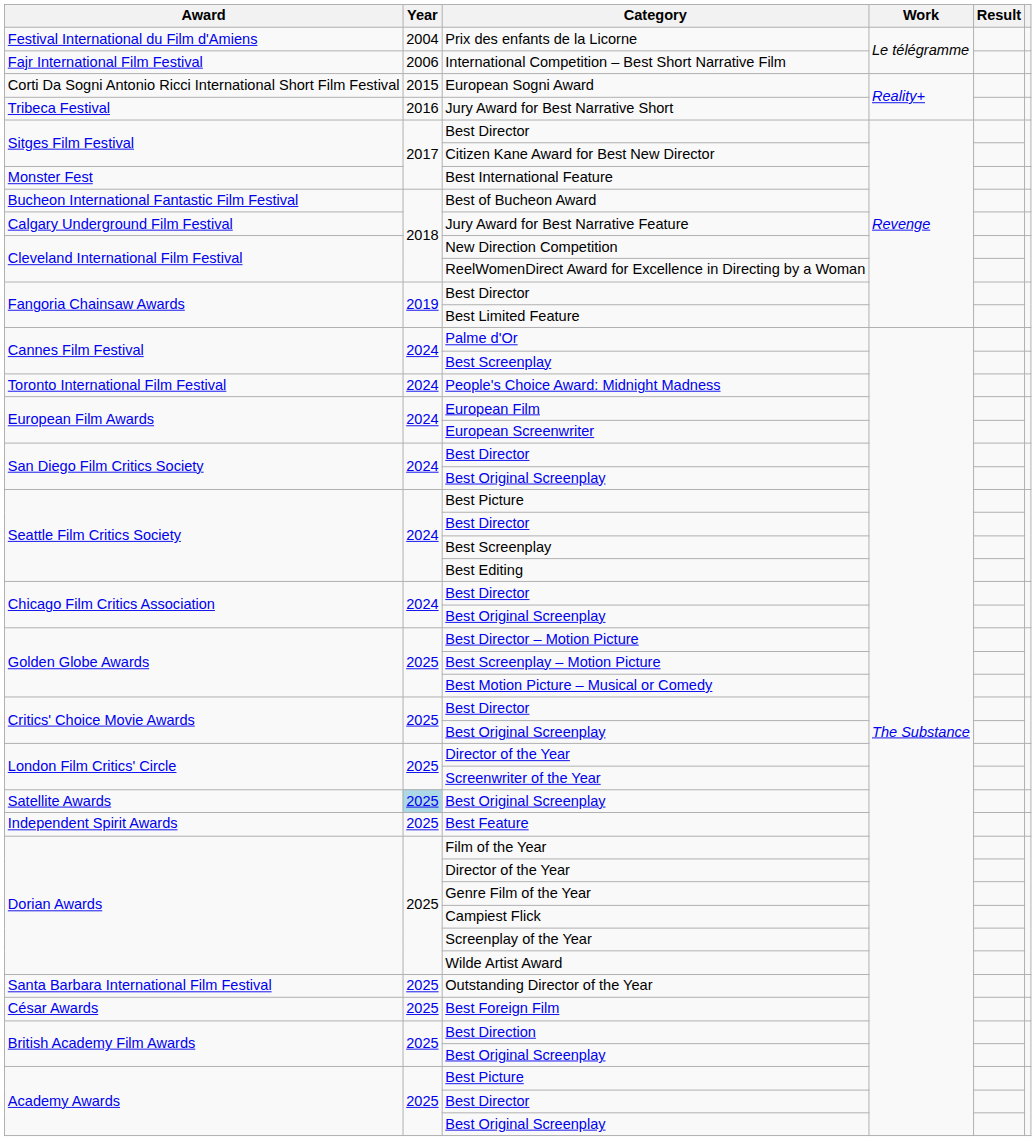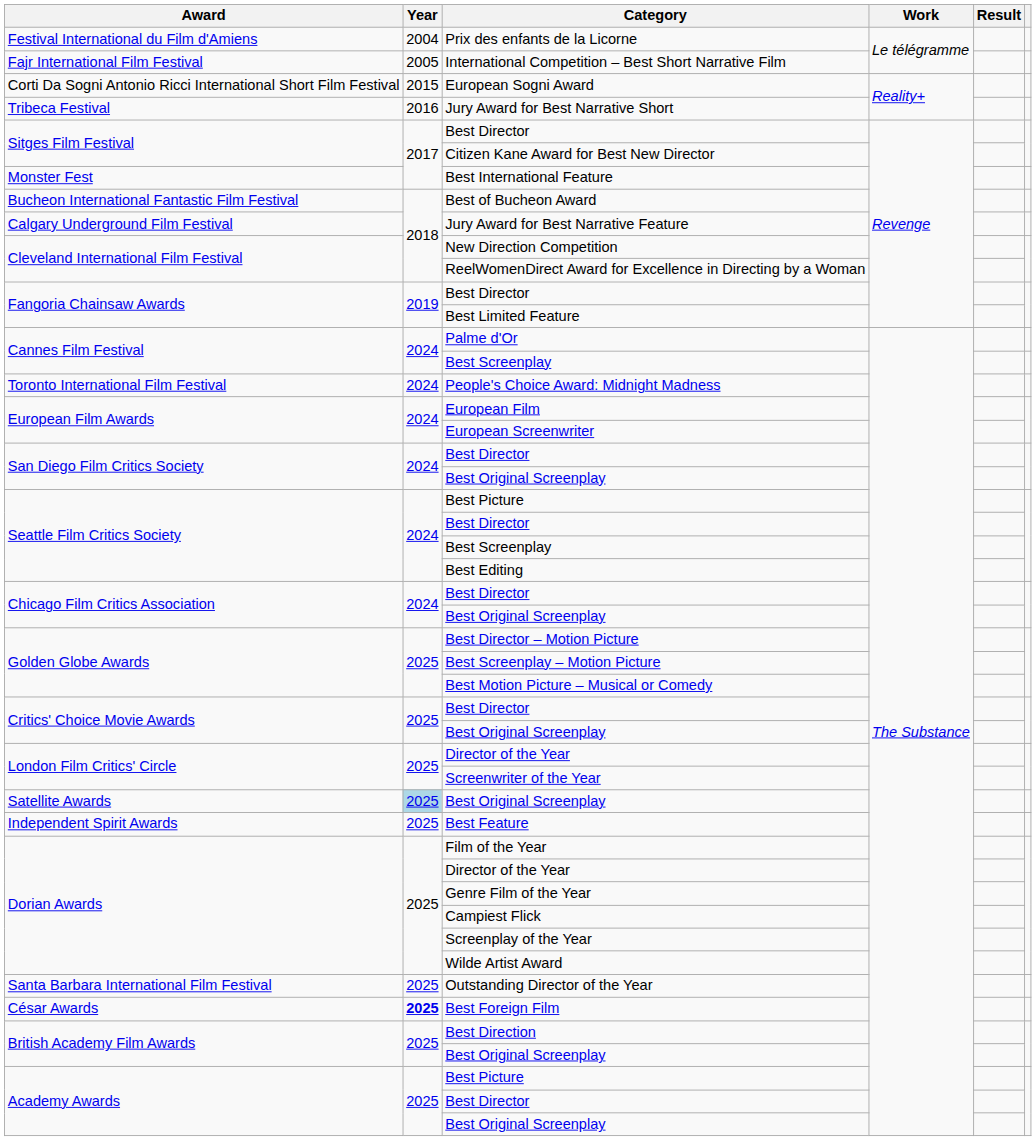International Competition – Best Short Narrative Film | Year: 2006 -> 2005
Best Foreign Film | Year: normal -> bold
